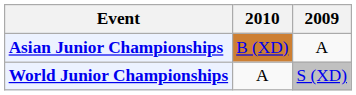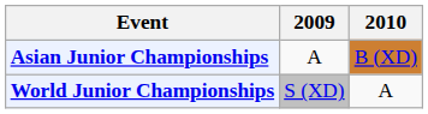columns swapped: 2009 <-> 2010
